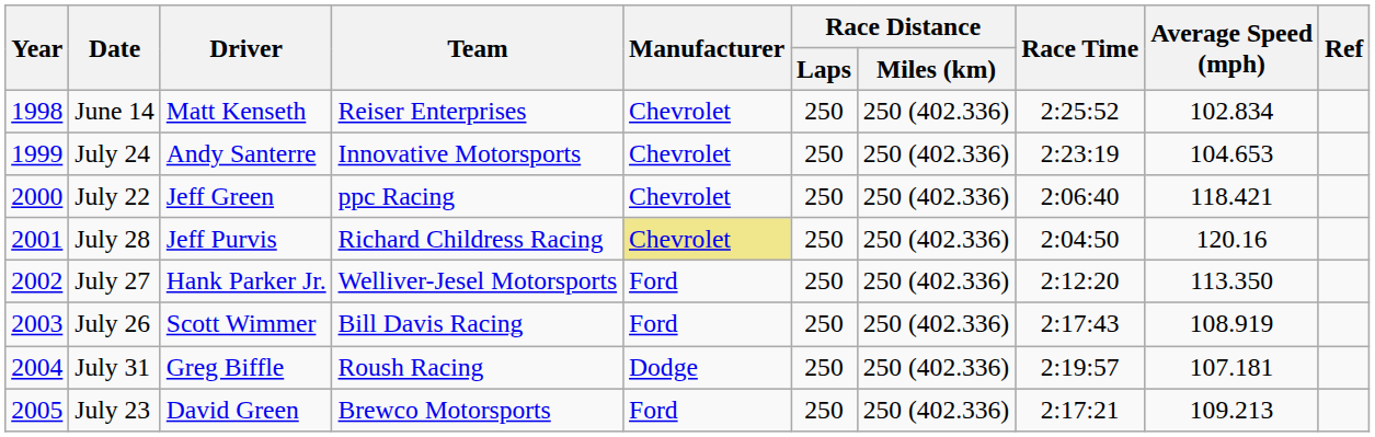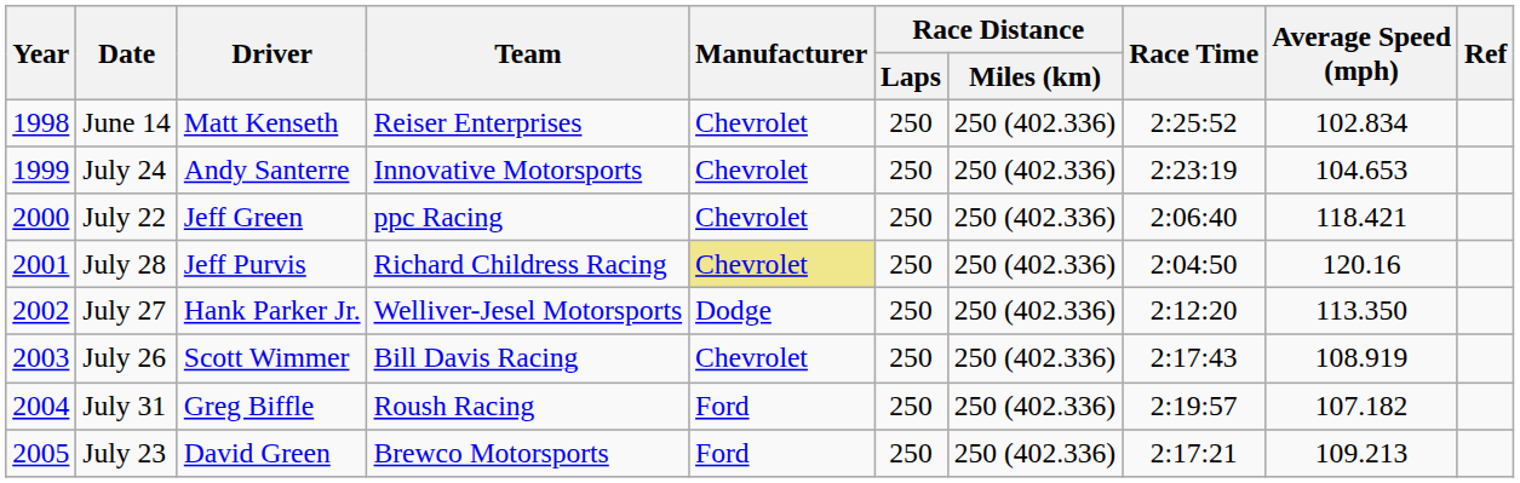July 27 | Manufacturer: Ford -> Dodge
July 26 | Manufacturer: Ford -> Chevrolet
July 31 | Manufacturer: Dodge -> Ford
July 31 | Average Speed (mph): 107.181 -> 107.182
